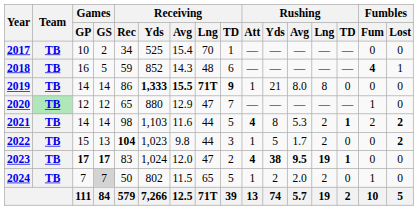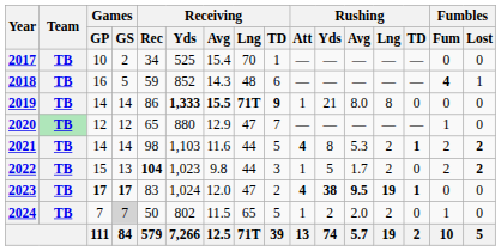2022 | Fumbles / Fum: 0 -> 2
